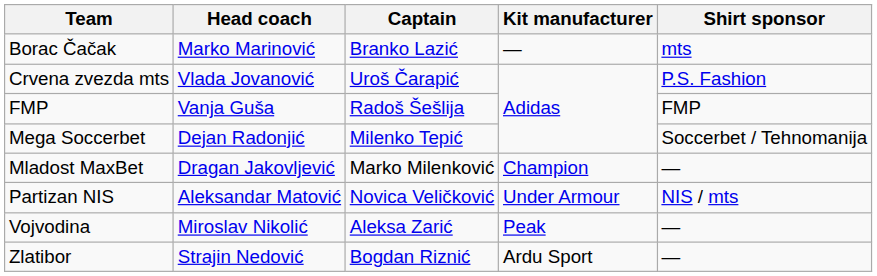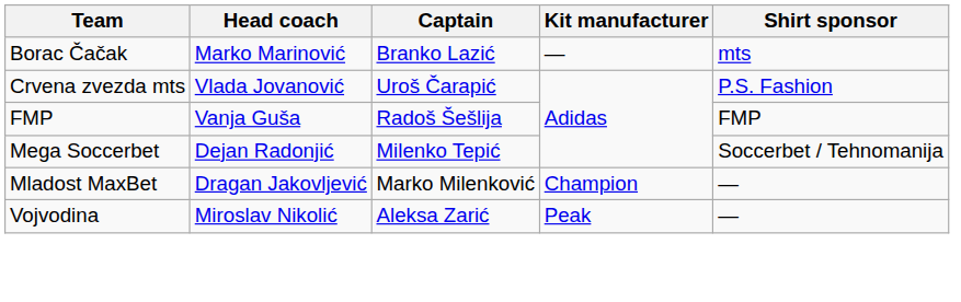- row: Partizan NIS | Aleksandar Matović | Novica Veličković | Under Armour | NIS / mts
- row: Zlatibor | Strajin Nedović | Bogdan Riznić | Ardu Sport | —
